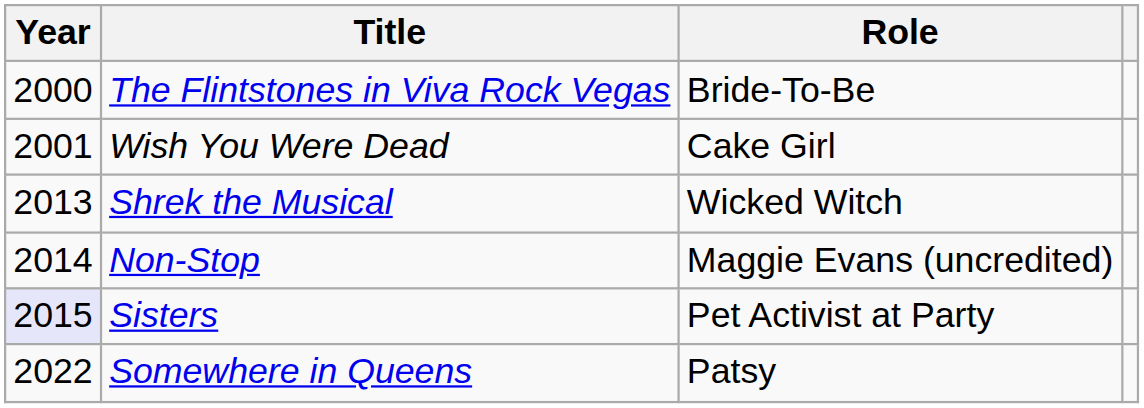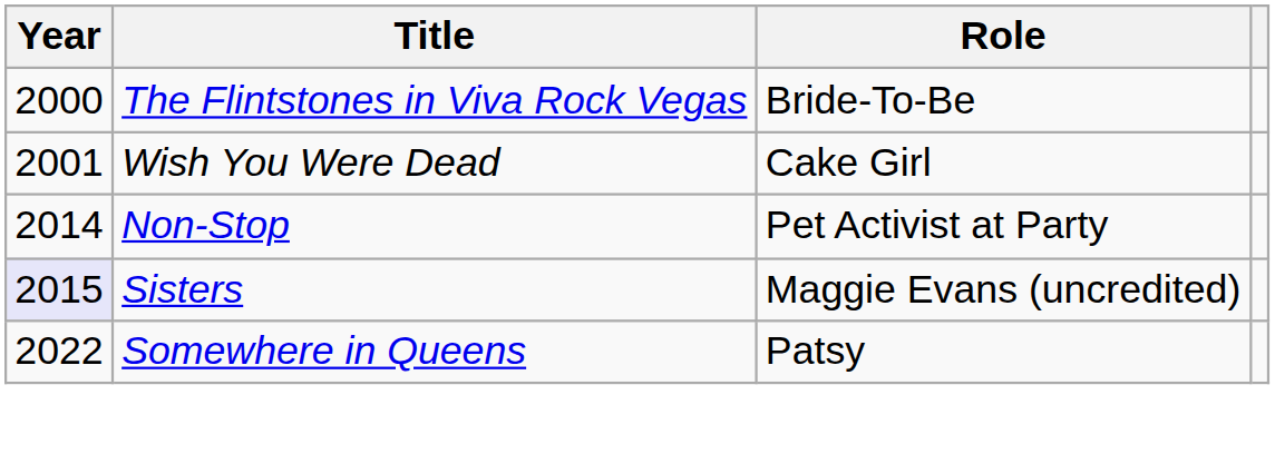- row: 2013 | Shrek the Musical | Wicked Witch
Non-Stop | Role: Maggie Evans (uncredited) -> Pet Activist at Party
Sisters | Role: Pet Activist at Party -> Maggie Evans (uncredited)
